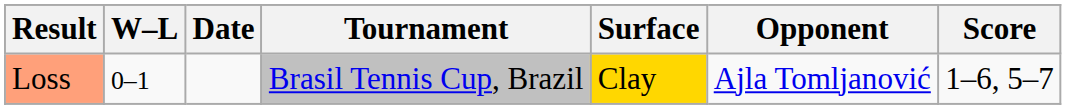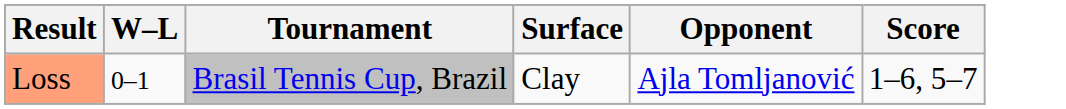- column: Date
Loss | Surface: gold background -> no background
